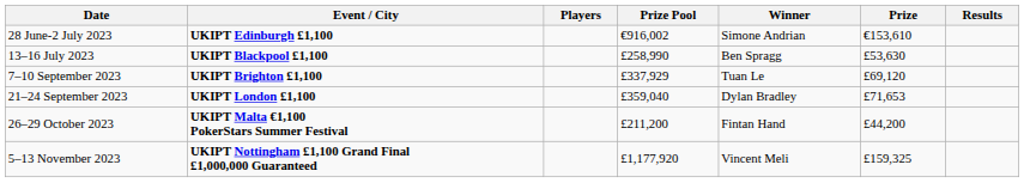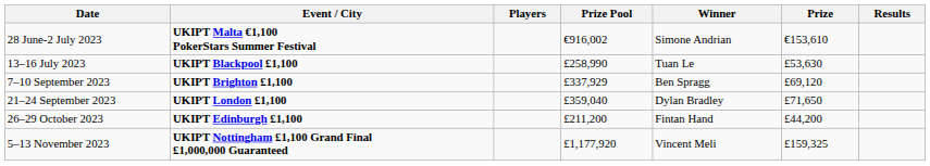28 June-2 July 2023 | Event / City: UKIPT Edinburgh £1,100 -> UKIPT Malta €1,100 PokerStars Summer Festival
13–16 July 2023 | Winner: Ben Spragg -> Tuan Le
7–10 September 2023 | Winner: Tuan Le -> Ben Spragg
21–24 September 2023 | Prize: £71,653 -> £71,650
26–29 October 2023 | Event / City: UKIPT Malta €1,100 PokerStars Summer Festival -> UKIPT Edinburgh £1,100
